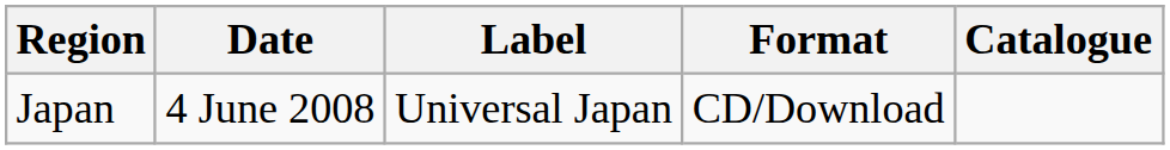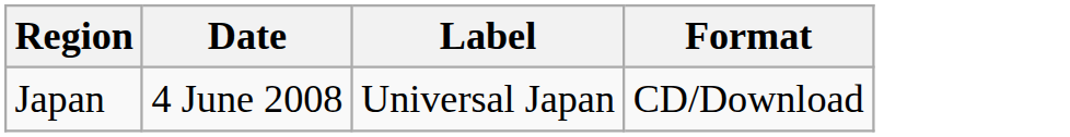- column: Catalogue
